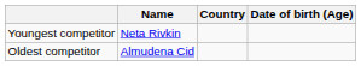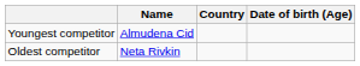Youngest competitor | Name: Neta Rivkin -> Almudena Cid
Oldest competitor | Name: Almudena Cid -> Neta Rivkin
